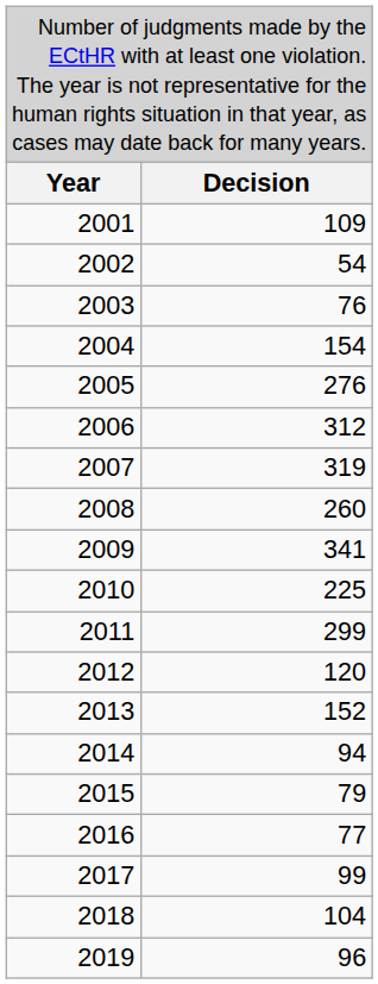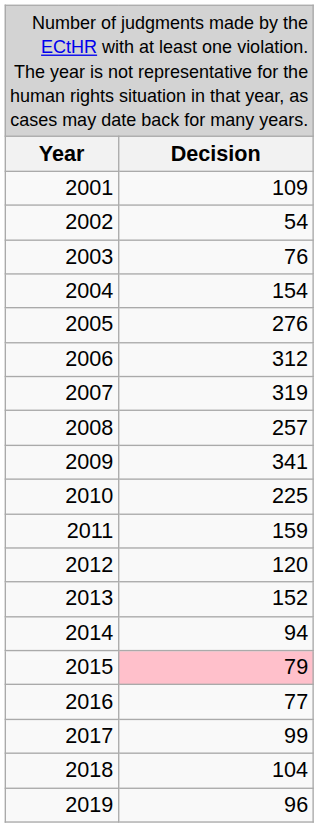2008 | column 2: 260 -> 257
2011 | column 2: 299 -> 159
2015 | column 2: no background -> pink background
